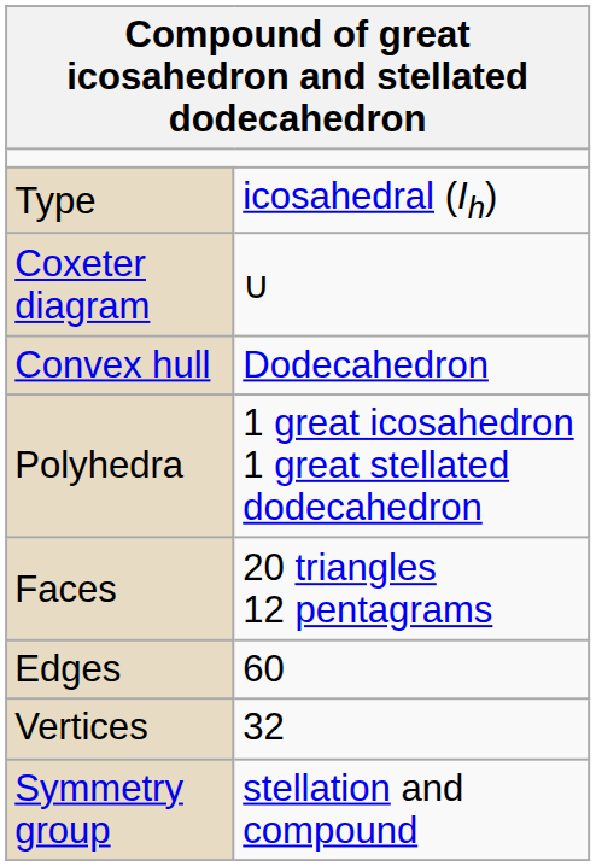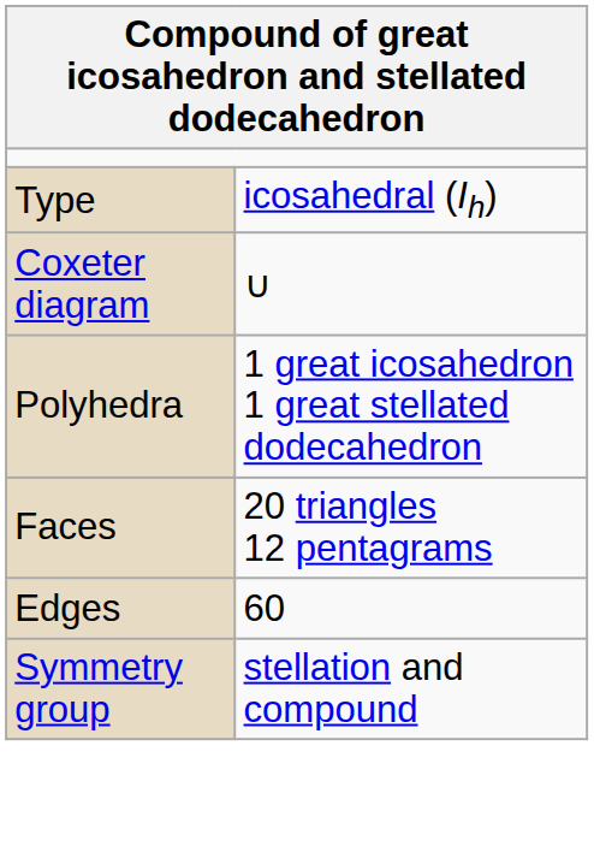- row: Convex hull | Dodecahedron
- row: Vertices | 32
